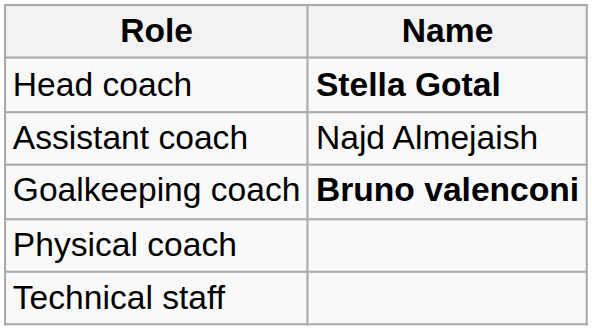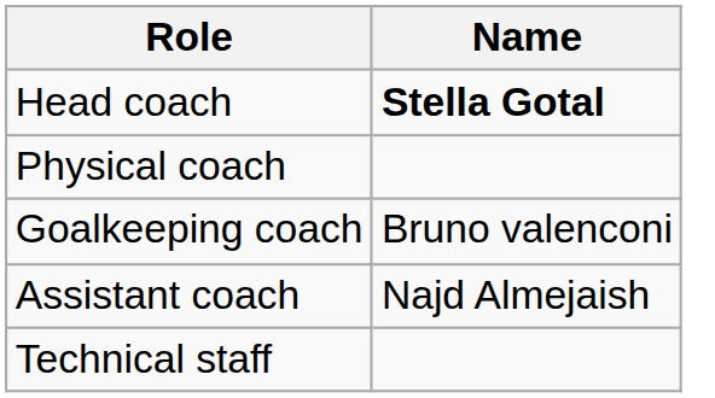rows swapped: Assistant coach <-> Physical coach
Goalkeeping coach | Name: bold -> normal
